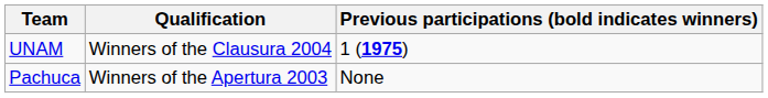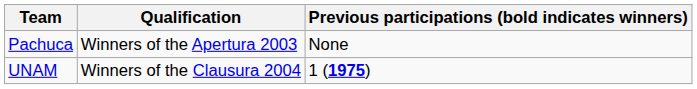rows swapped: Pachuca <-> UNAM
